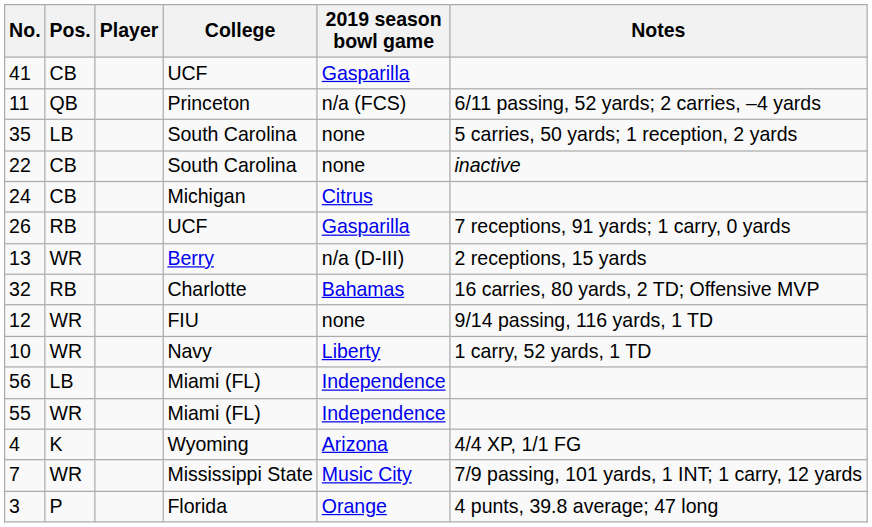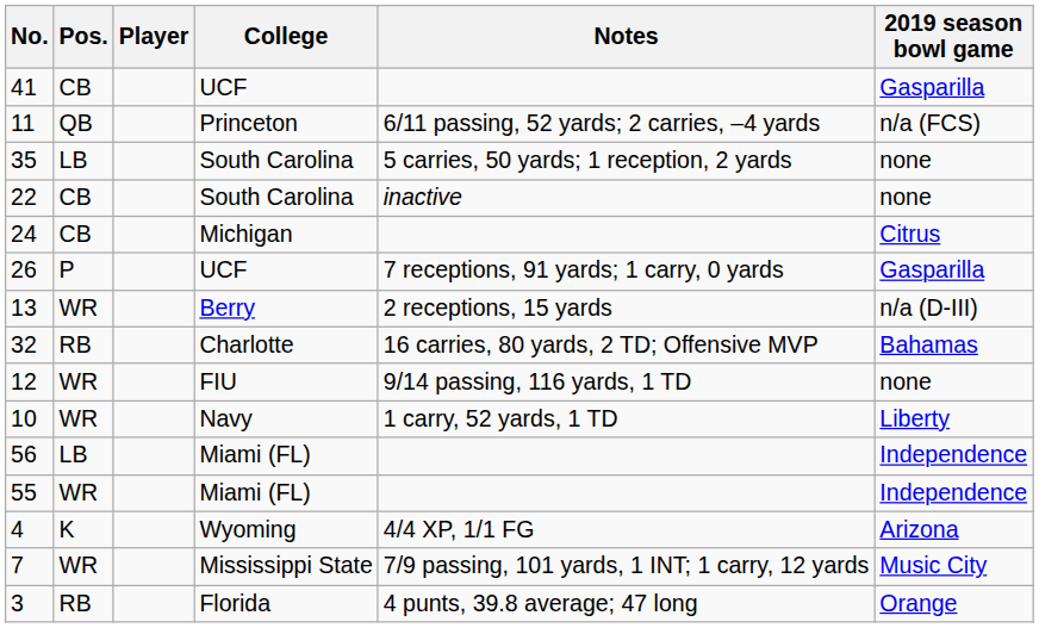columns swapped: 2019 season bowl game <-> Notes
26 | Pos.: RB -> P
3 | Pos.: P -> RB
